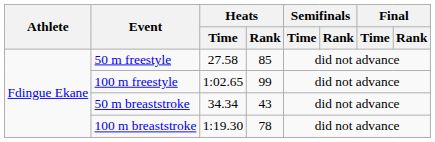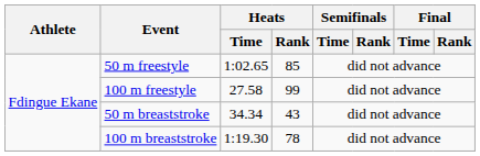50 m freestyle | Heats / Time: 27.58 -> 1:02.65
100 m freestyle | Heats / Time: 1:02.65 -> 27.58
